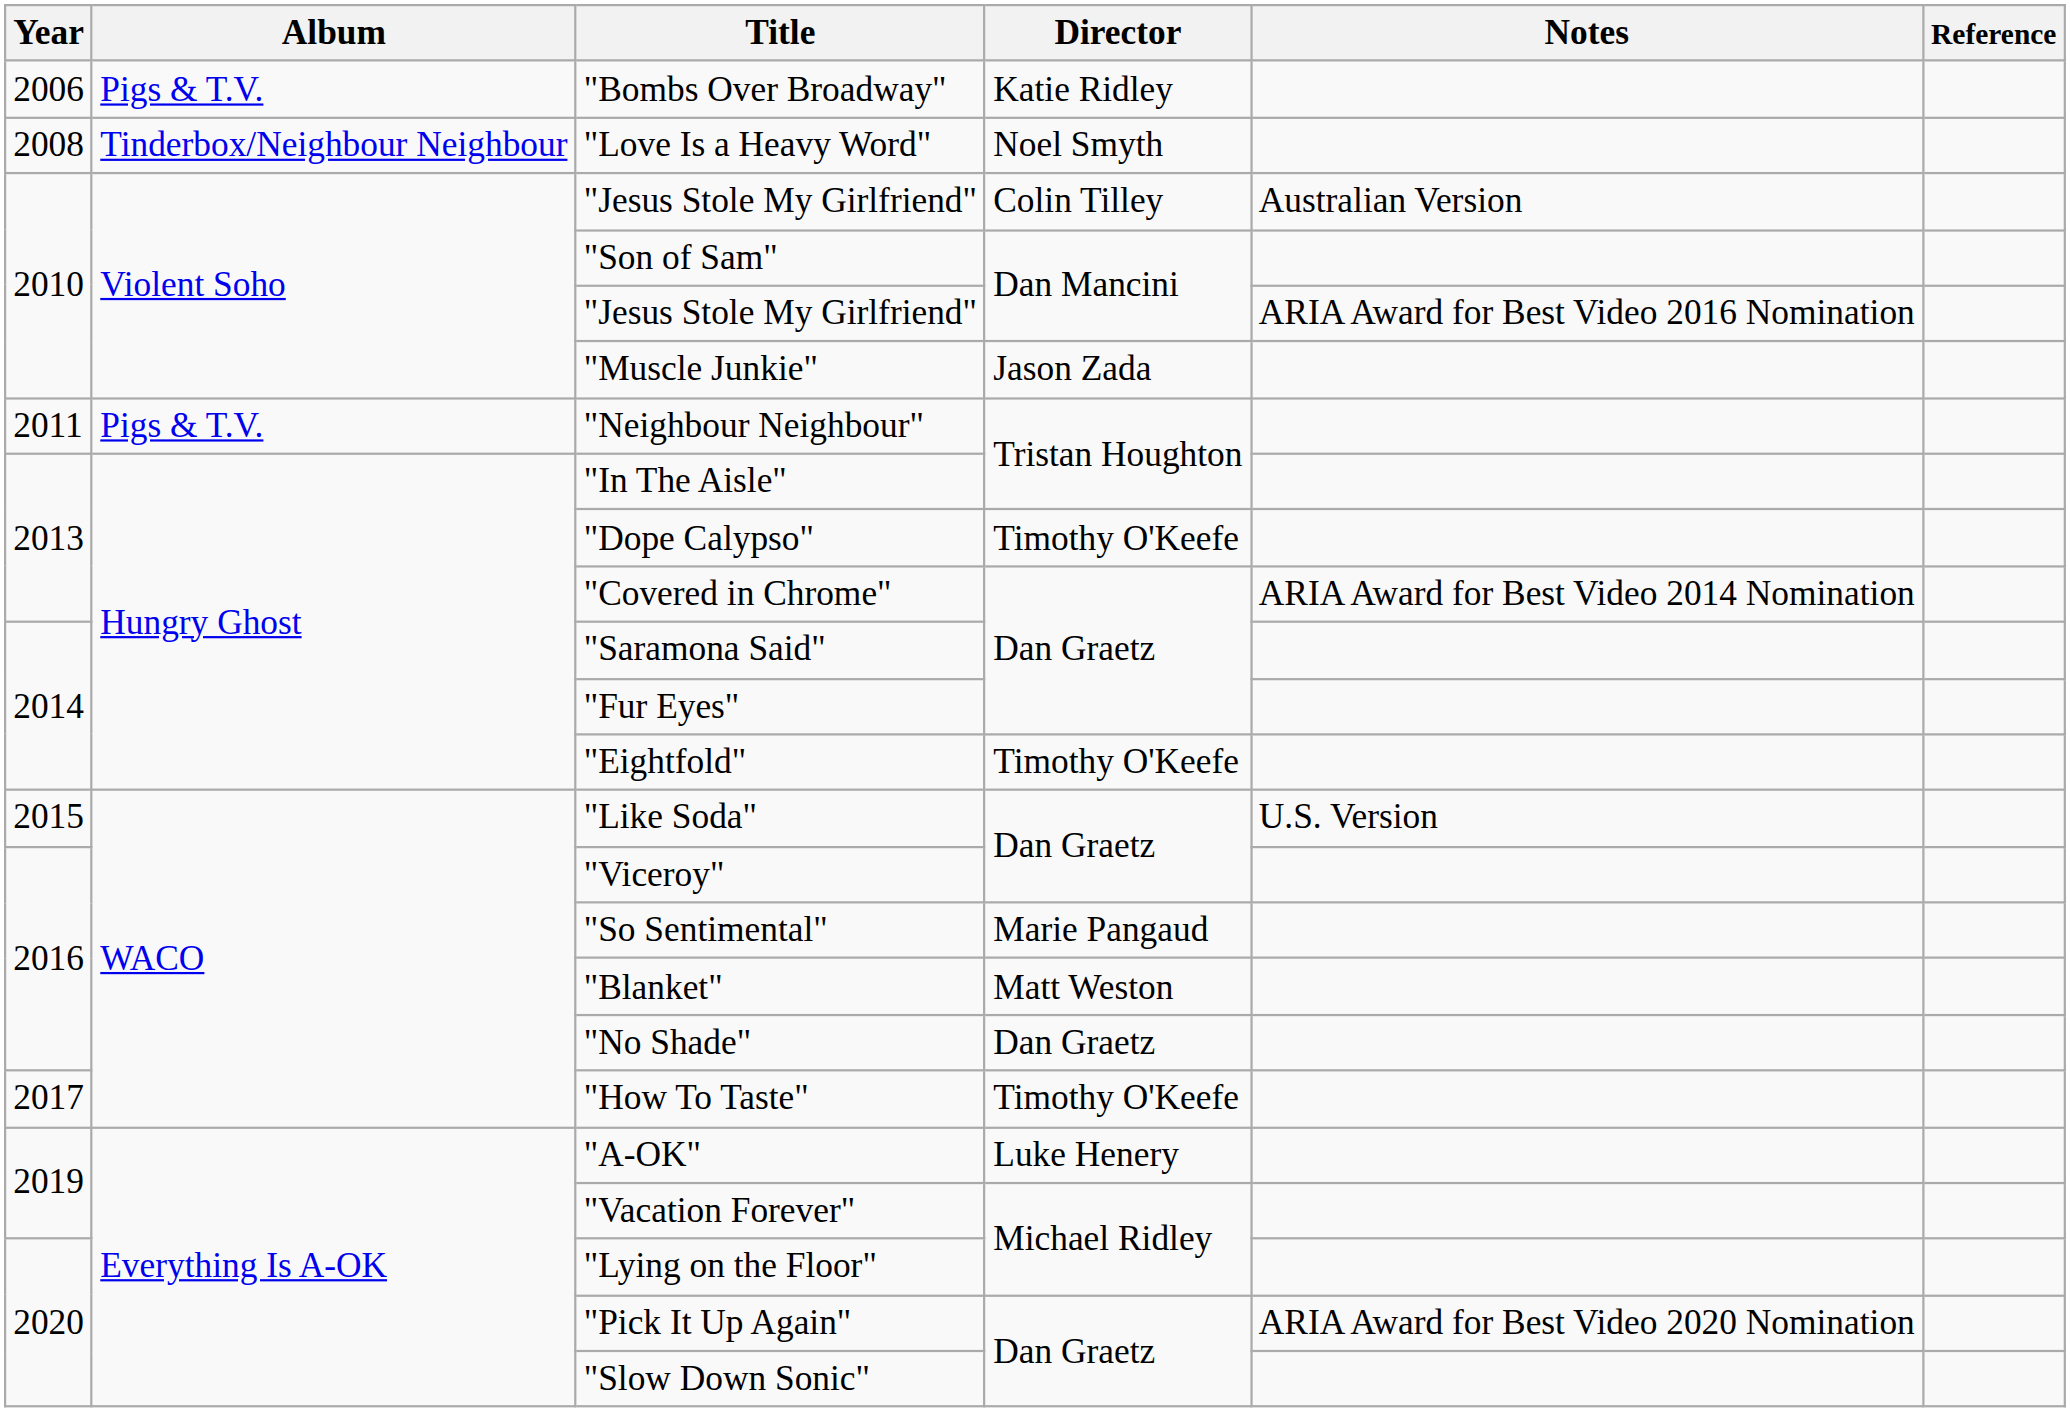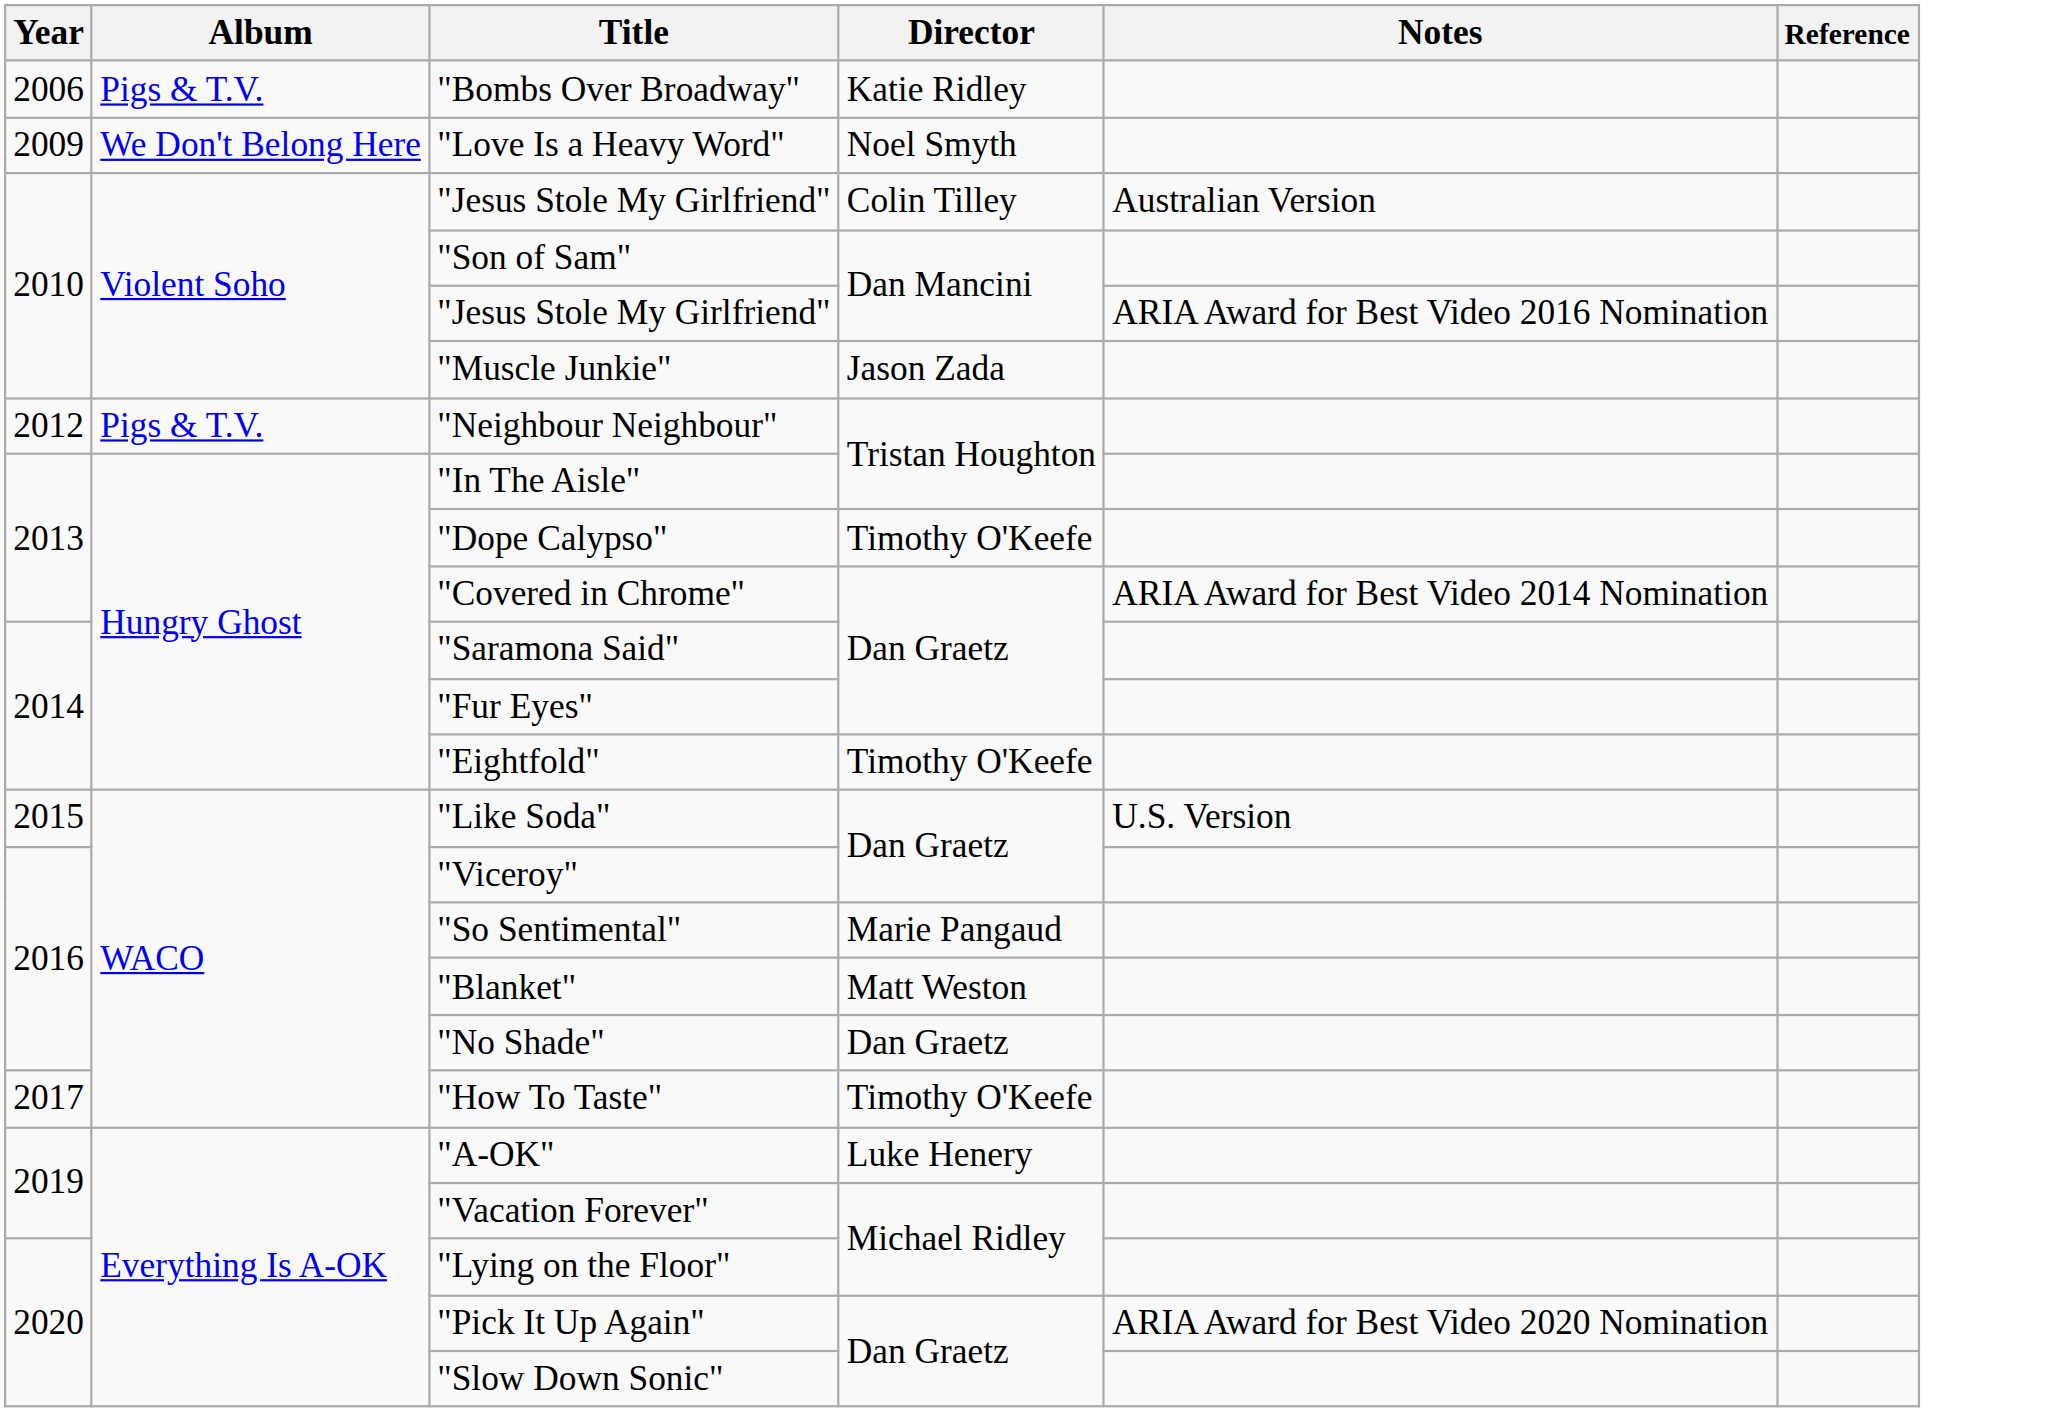"Love Is a Heavy Word" | Year: 2008 -> 2009
"Love Is a Heavy Word" | Album: Tinderbox/Neighbour Neighbour -> We Don't Belong Here
"Neighbour Neighbour" | Year: 2011 -> 2012
